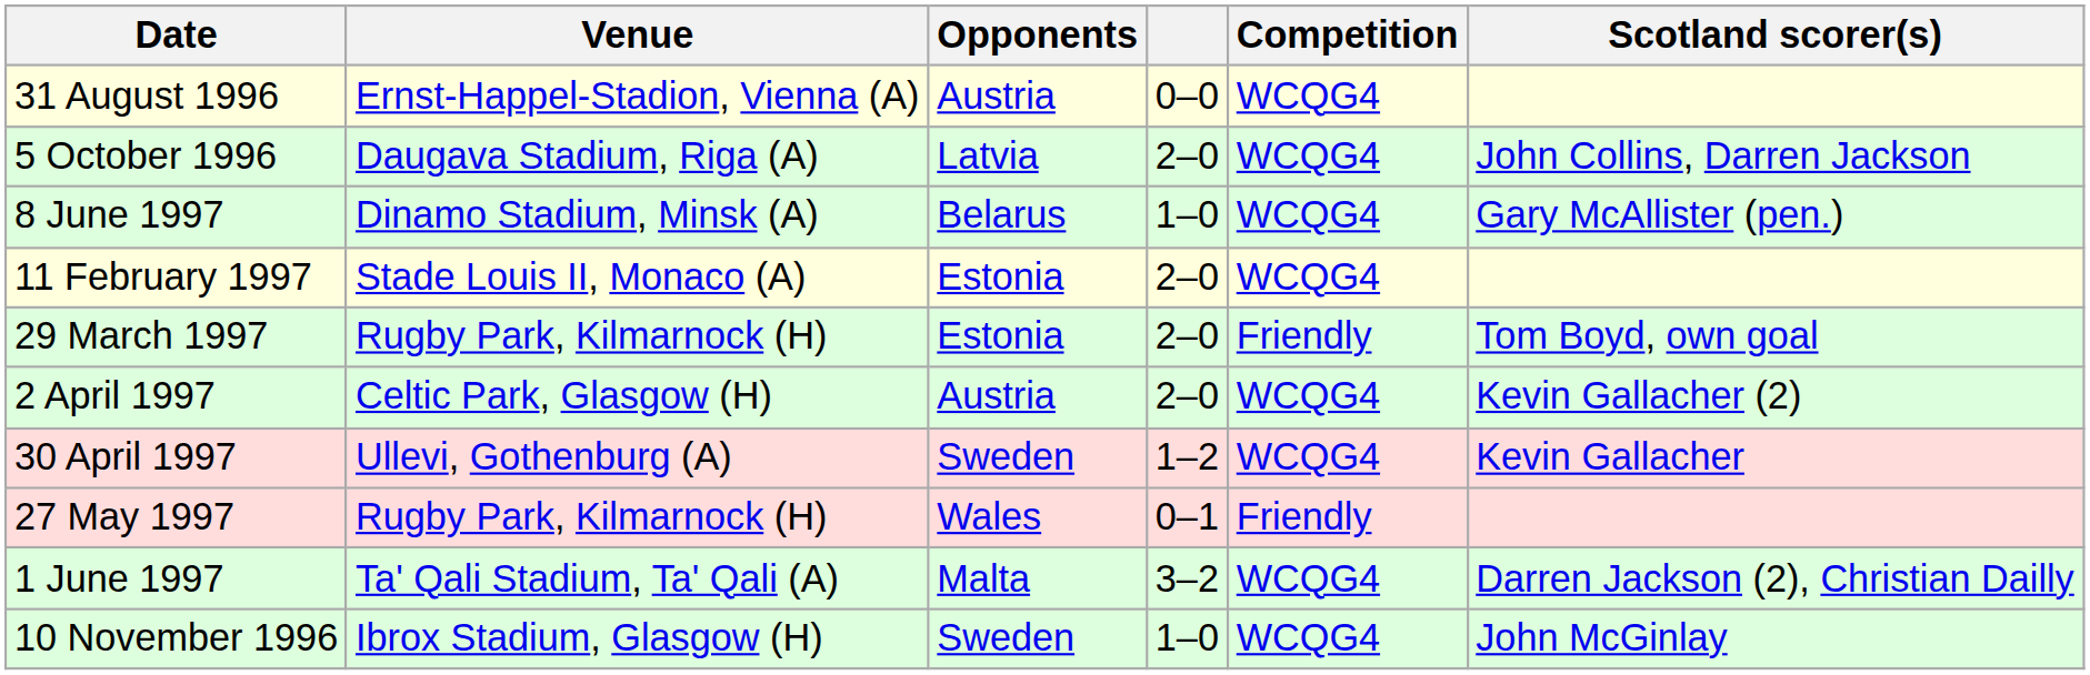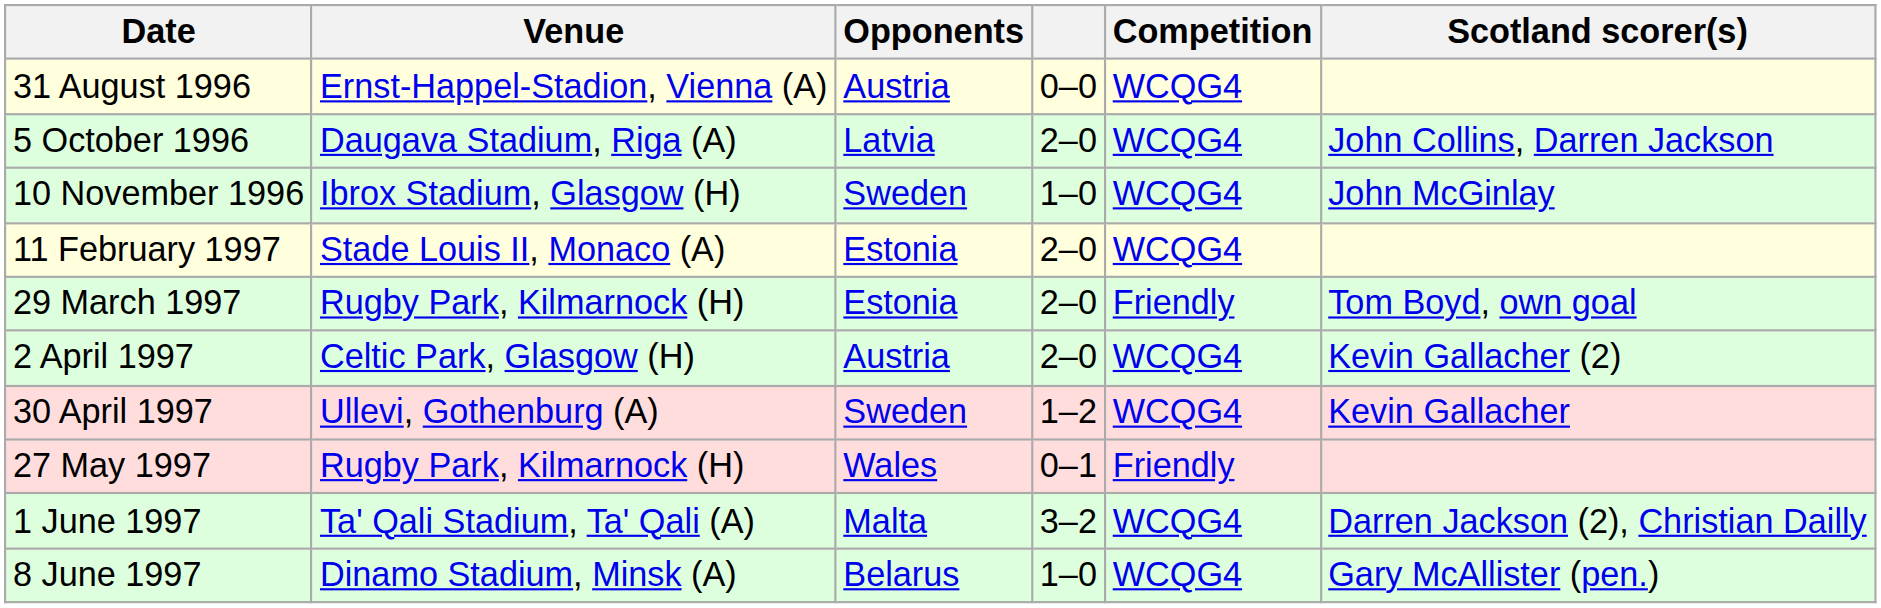rows swapped: 10 November 1996 <-> 8 June 1997
